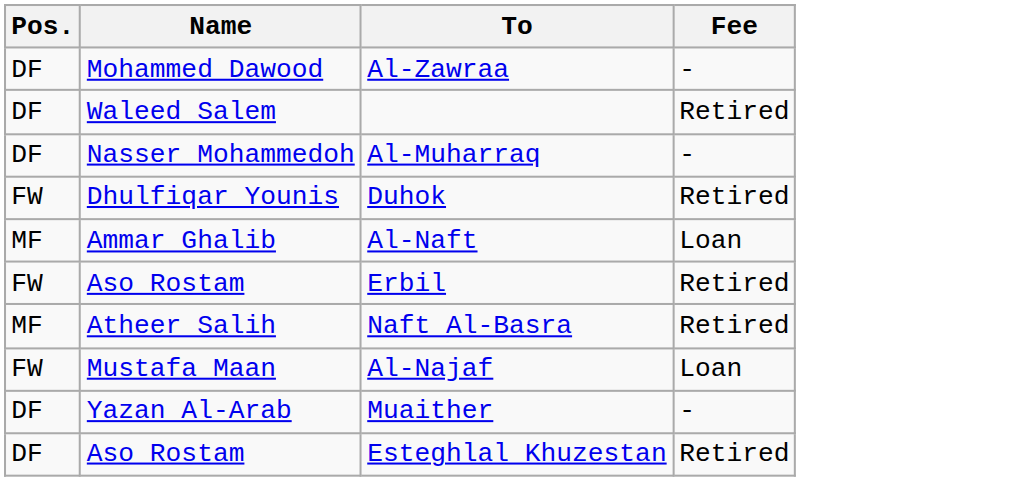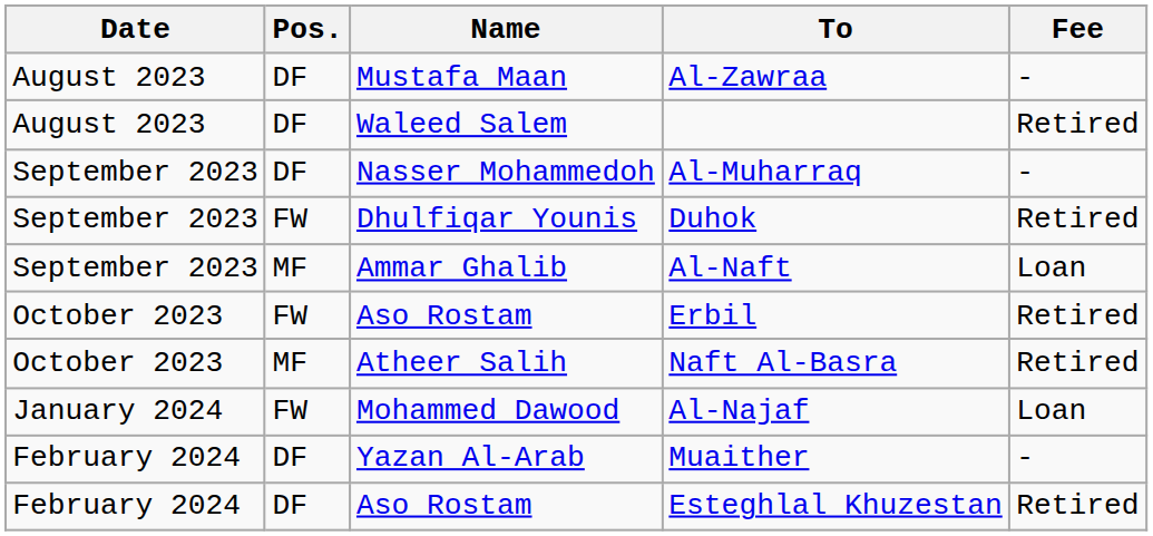+ column: Date | August 2023 | August 2023 | September 2023 | September 2023 | September 2023 | October 2023 | October 2023 | January 2024 | February 2024 | February 2024
Al-Zawraa | Name: Mohammed Dawood -> Mustafa Maan
Al-Najaf | Name: Mustafa Maan -> Mohammed Dawood
